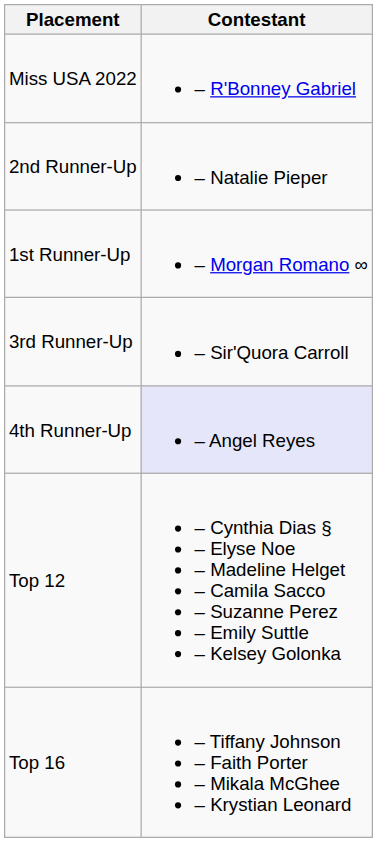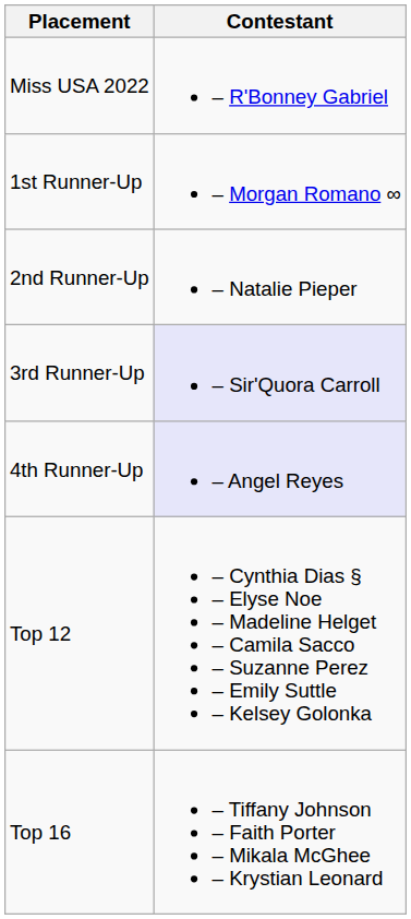rows swapped: 1st Runner-Up <-> 2nd Runner-Up
3rd Runner-Up | Contestant: no background -> lavender background
